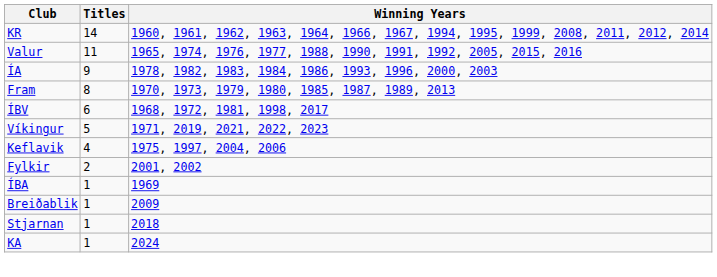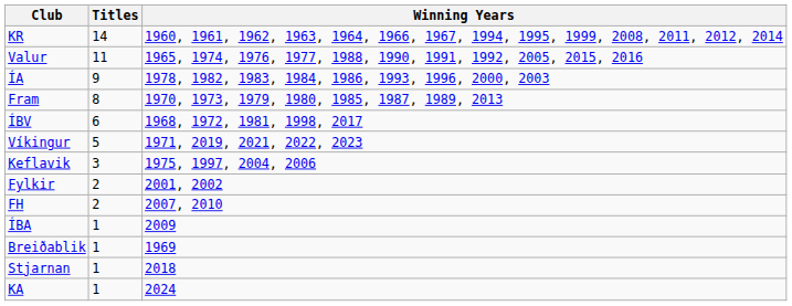Keflavik | Titles: 4 -> 3
+ row: FH | 2 | 2007, 2010
ÍBA | Winning Years: 1969 -> 2009
Breiðablik | Winning Years: 2009 -> 1969
